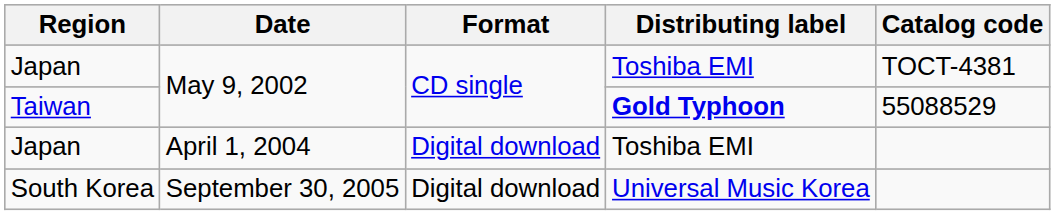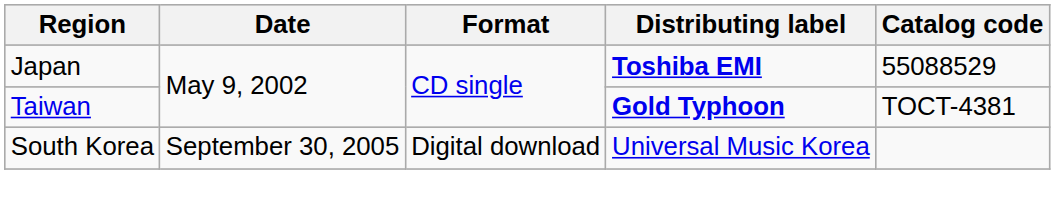Japan / May 9, 2002 | Distributing label: normal -> bold
Japan / May 9, 2002 | Catalog code: TOCT-4381 -> 55088529
Taiwan | Catalog code: 55088529 -> TOCT-4381
- row: Japan | April 1, 2004 | Digital download | Toshiba EMI
